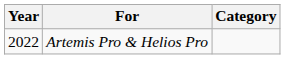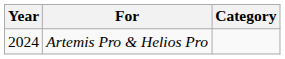Artemis Pro & Helios Pro | Year: 2022 -> 2024
